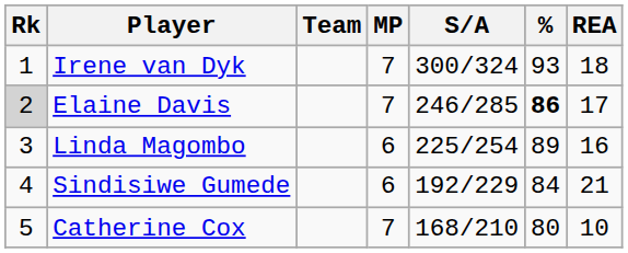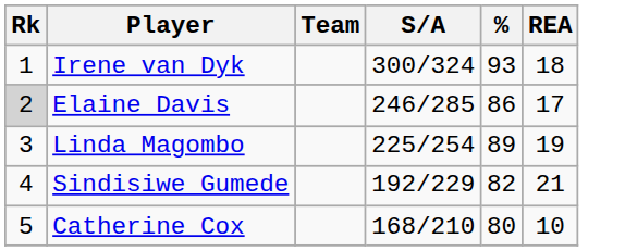- column: MP | 7 | 7 | 6 | 6 | 7
Elaine Davis | %: bold -> normal
Linda Magombo | REA: 16 -> 19
Sindisiwe Gumede | %: 84 -> 82
